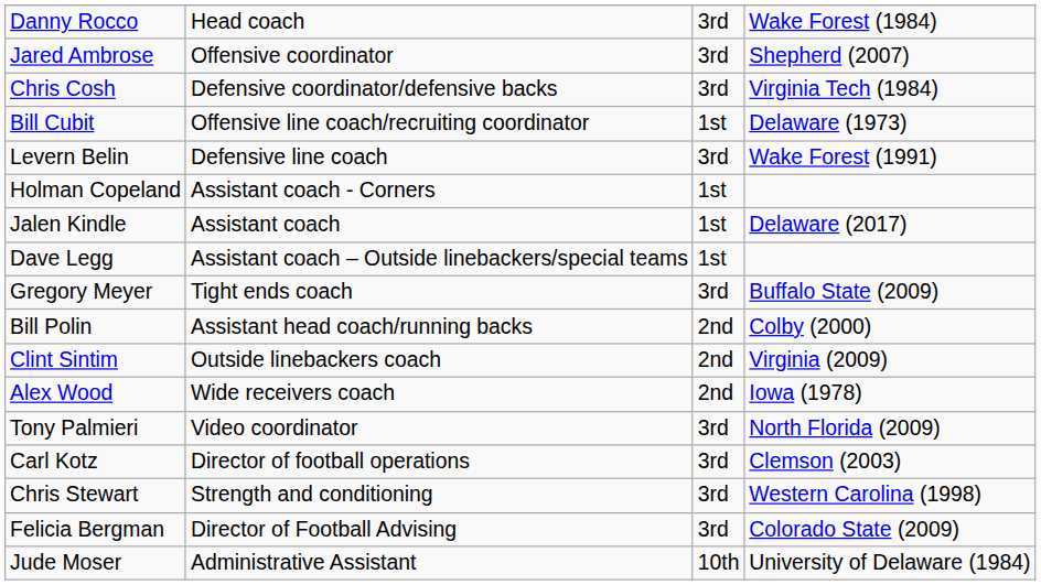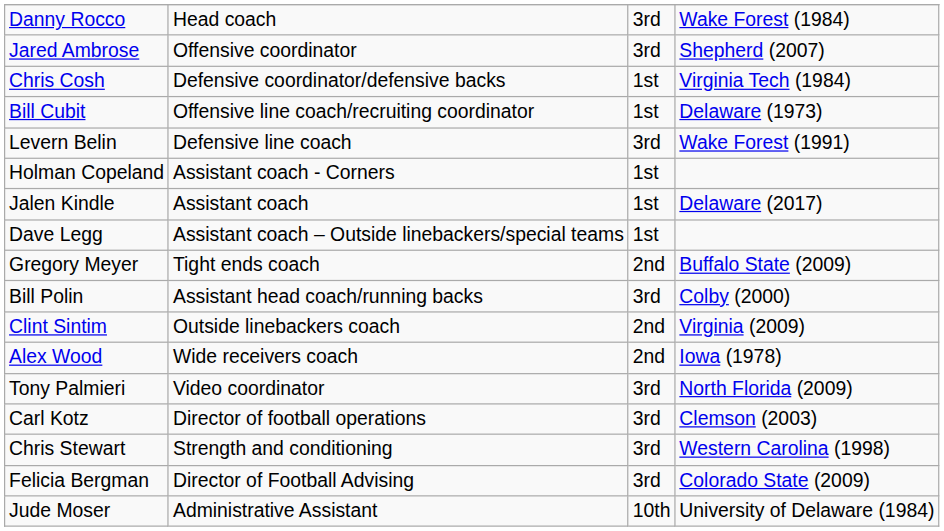Chris Cosh | column 3: 3rd -> 1st
Gregory Meyer | column 3: 3rd -> 2nd
Bill Polin | column 3: 2nd -> 3rd
